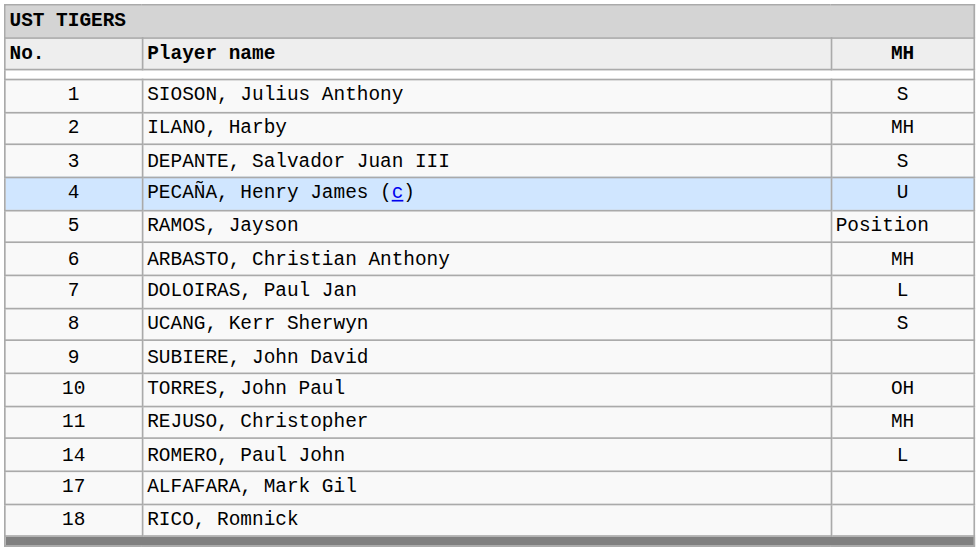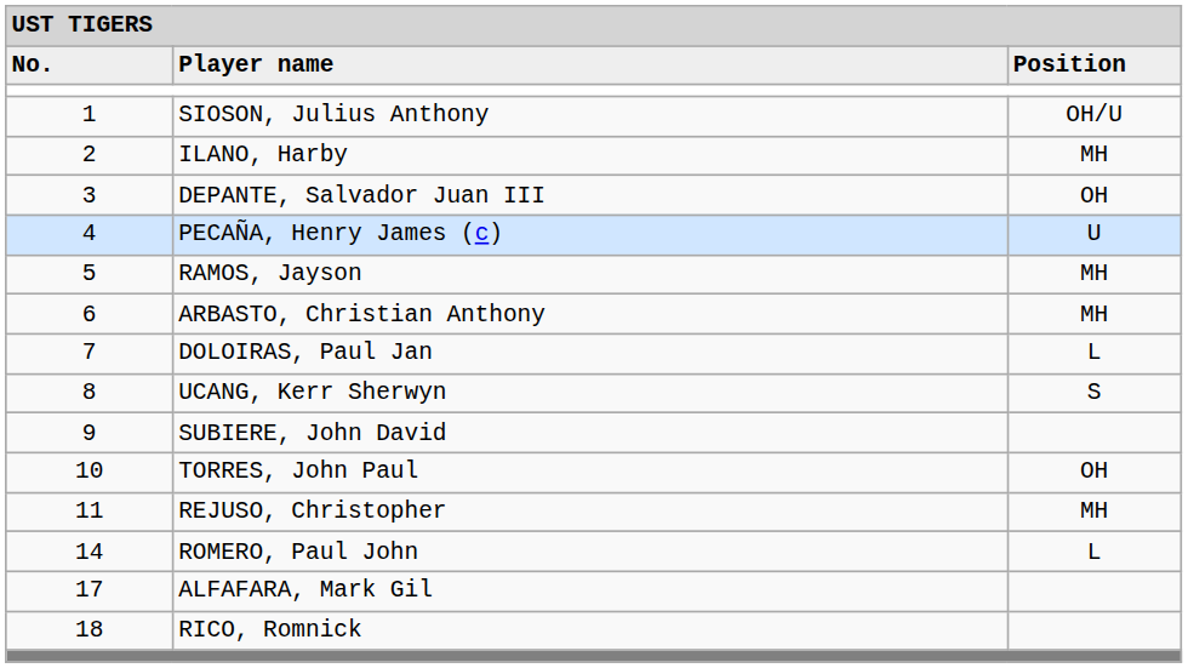Player name | column 3: MH -> Position
SIOSON, Julius Anthony | column 3: S -> OH/U
DEPANTE, Salvador Juan III | column 3: S -> OH
RAMOS, Jayson | column 3: Position -> MH
